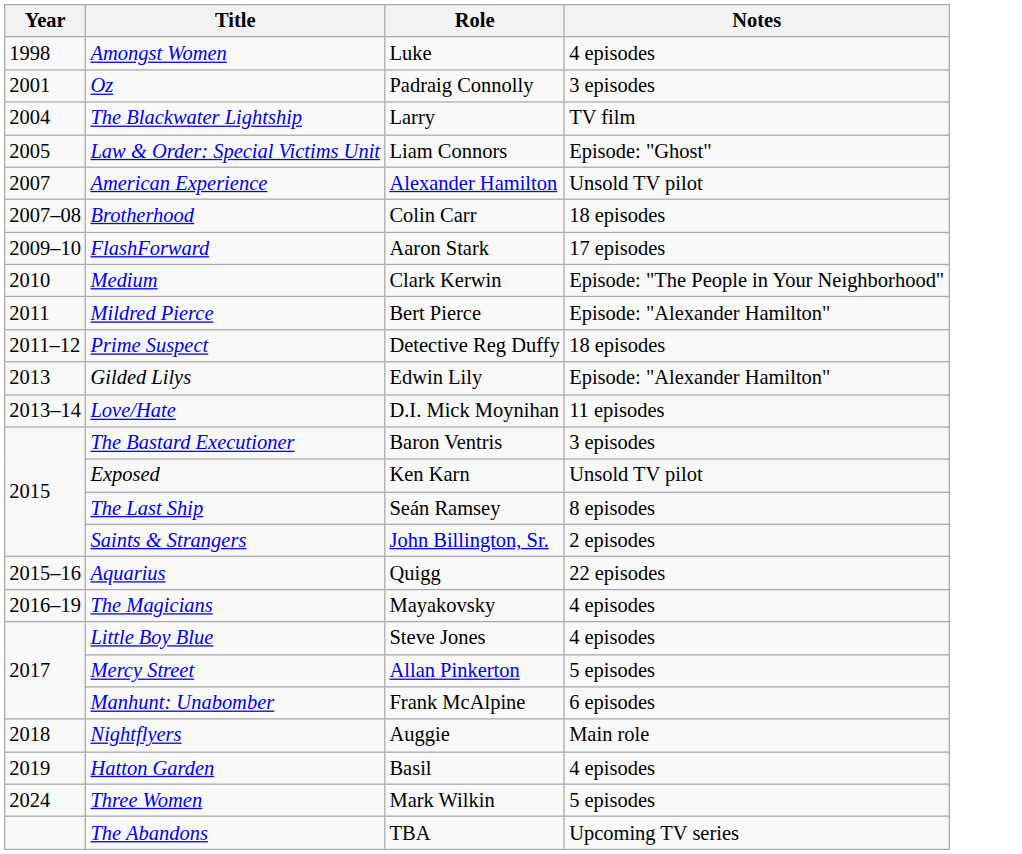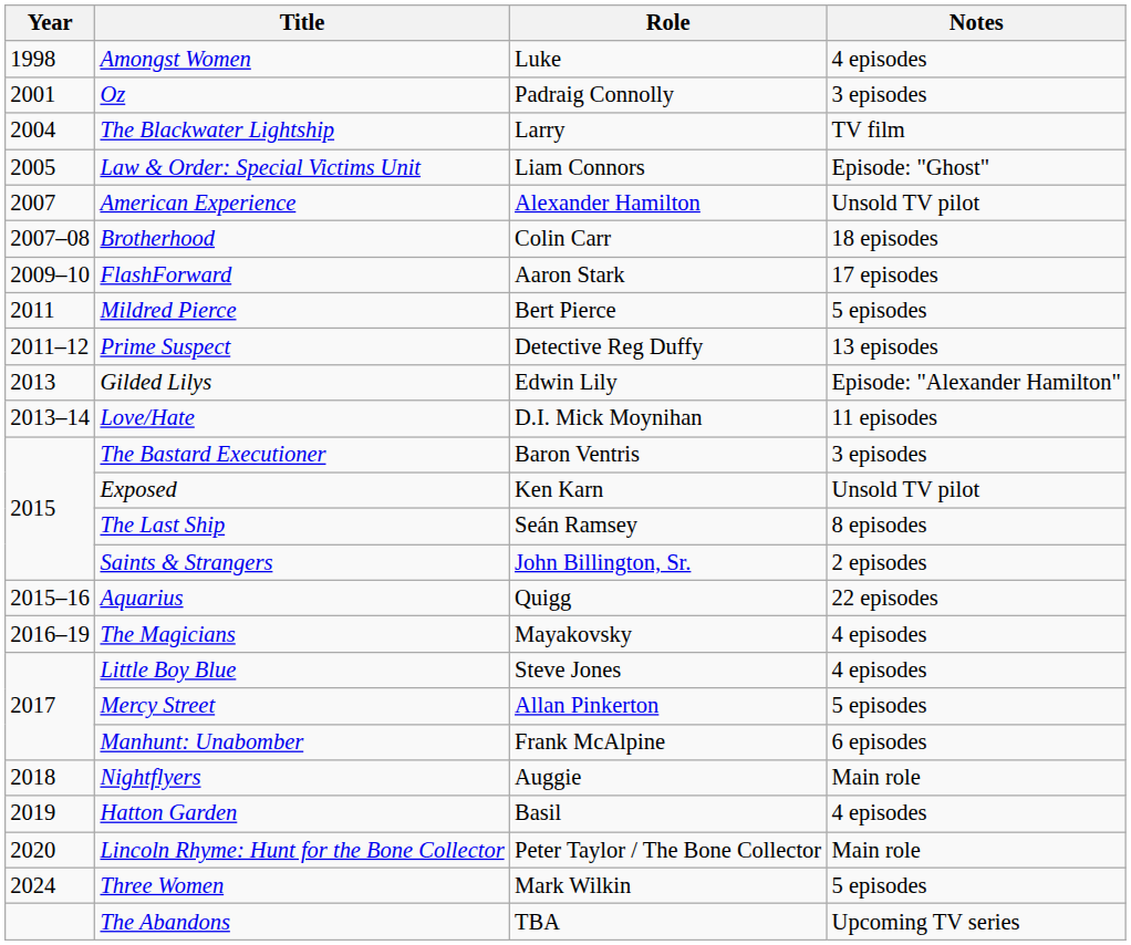- row: 2010 | Medium | Clark Kerwin | Episode: "The People in Your Neighborhood"
Mildred Pierce | Notes: Episode: "Alexander Hamilton" -> 5 episodes
Prime Suspect | Notes: 18 episodes -> 13 episodes
+ row: 2020 | Lincoln Rhyme: Hunt for the Bone Collector | Peter Taylor / The Bone Collector | Main role
